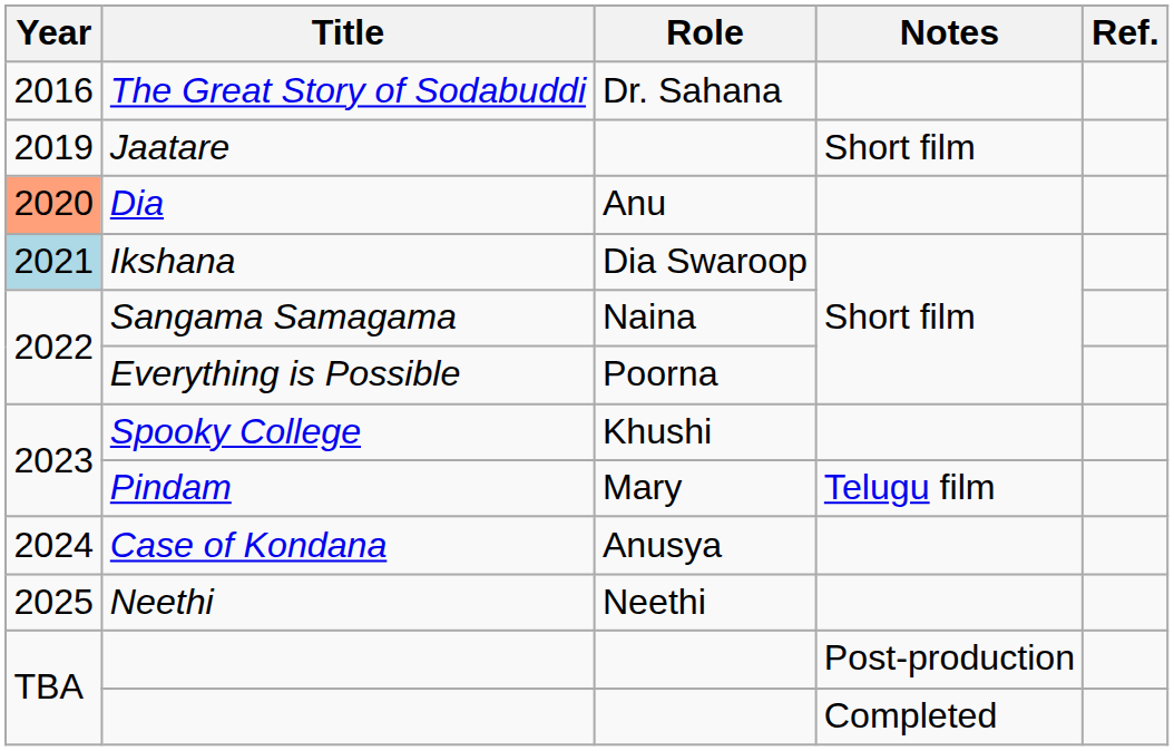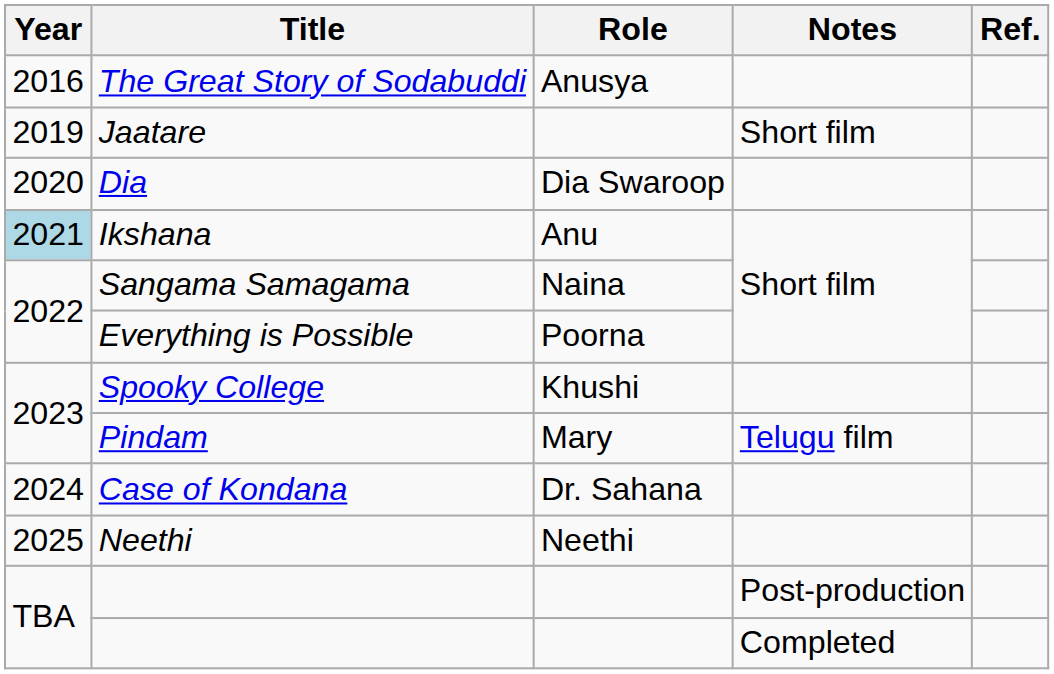The Great Story of Sodabuddi | Role: Dr. Sahana -> Anusya
Dia | Year: lightsalmon background -> no background
Dia | Role: Anu -> Dia Swaroop
Ikshana | Role: Dia Swaroop -> Anu
Case of Kondana | Role: Anusya -> Dr. Sahana
